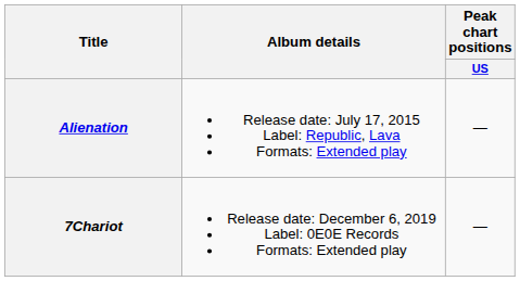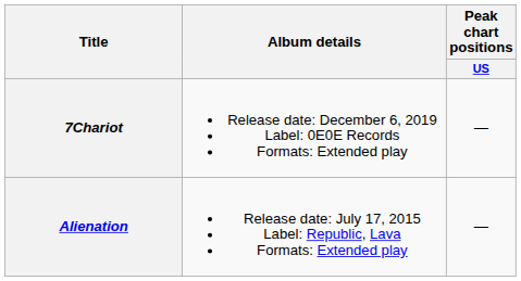rows swapped: Alienation <-> 7Chariot
